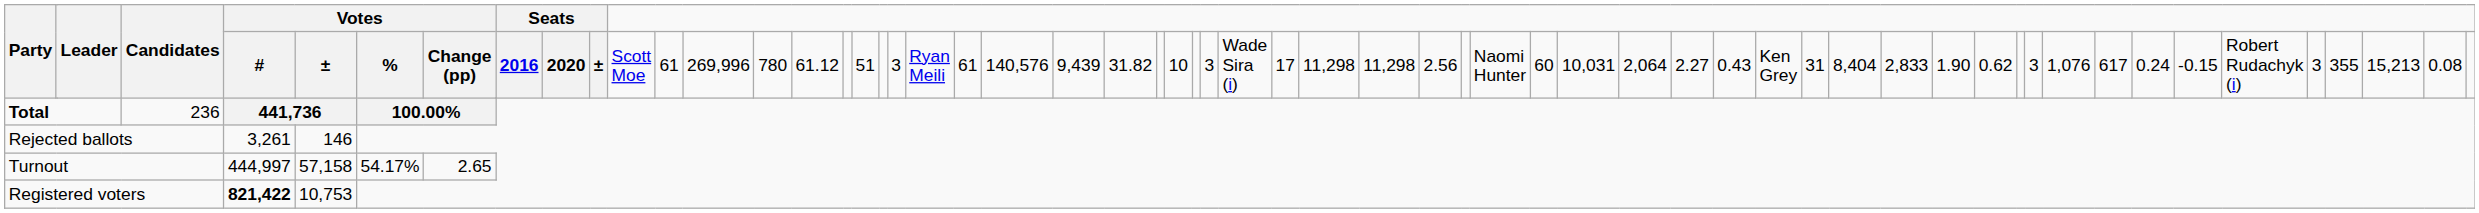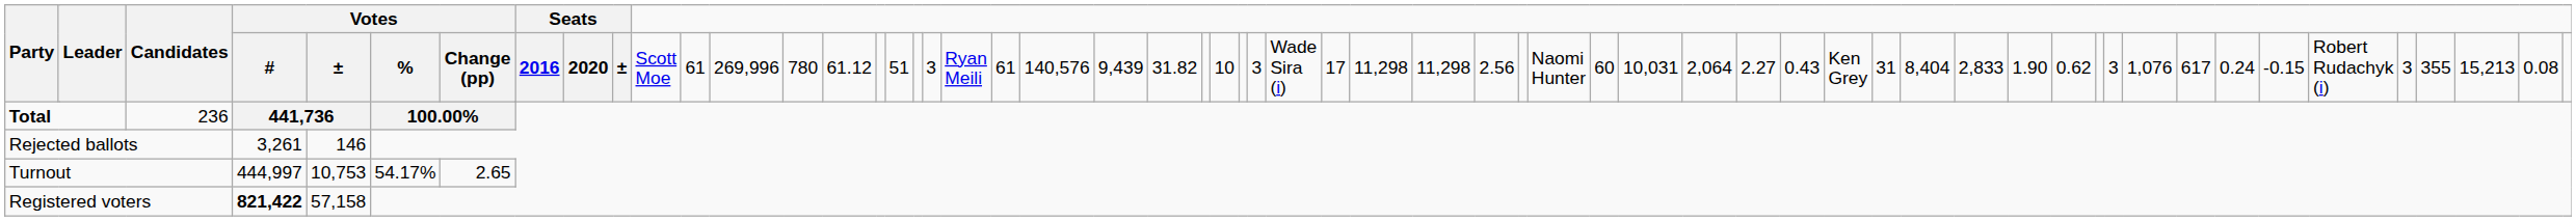Turnout | column 6: 57,158 -> 10,753
Registered voters | column 6: 10,753 -> 57,158
